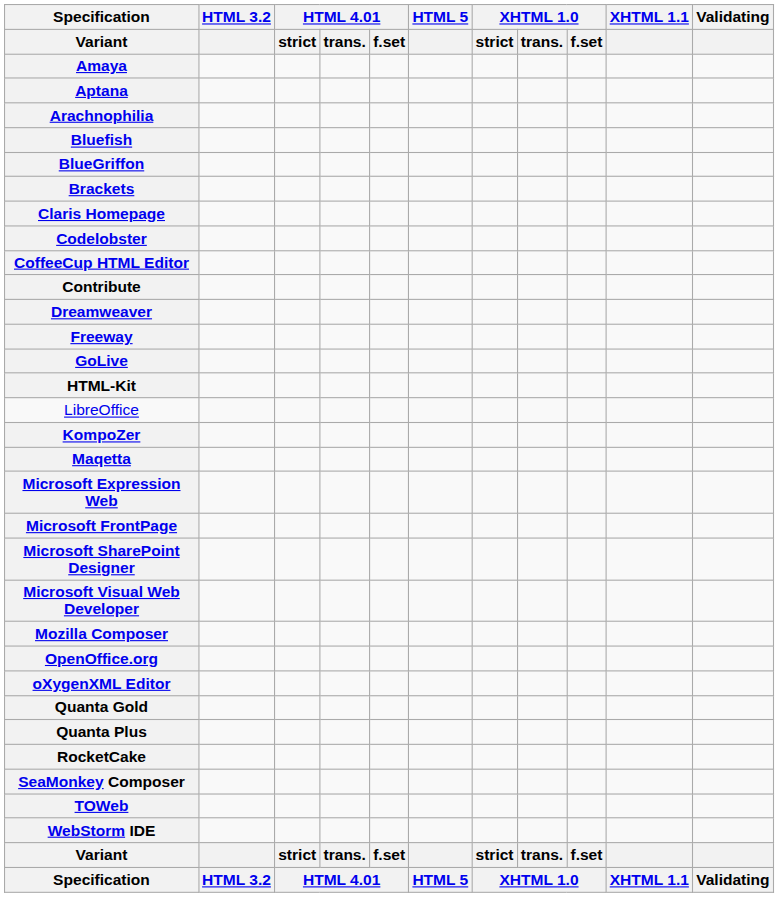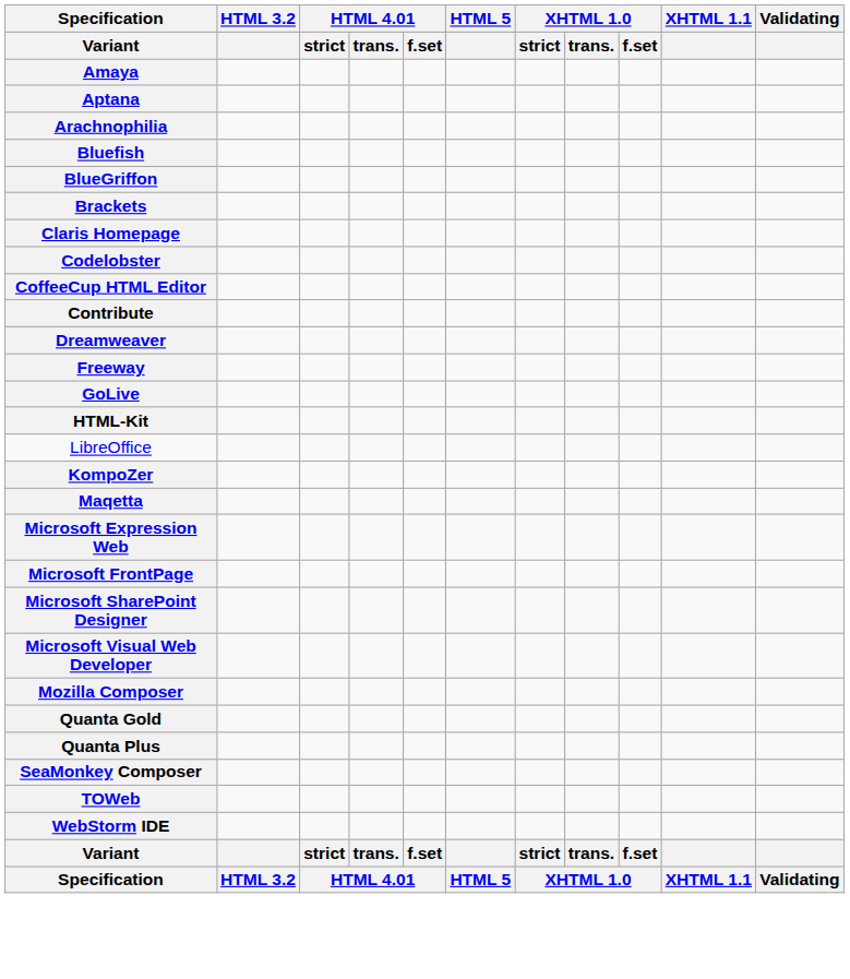- row: OpenOffice.org
- row: oXygenXML Editor
- row: RocketCake
